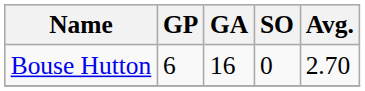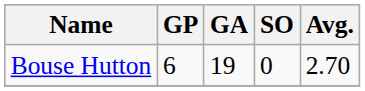Bouse Hutton | GA: 16 -> 19
